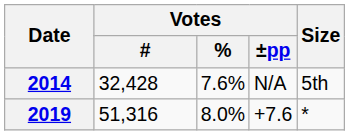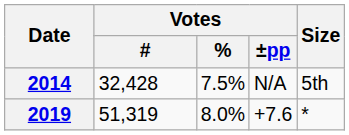2014 | Votes / %: 7.6% -> 7.5%
2019 | Votes / #: 51,316 -> 51,319
